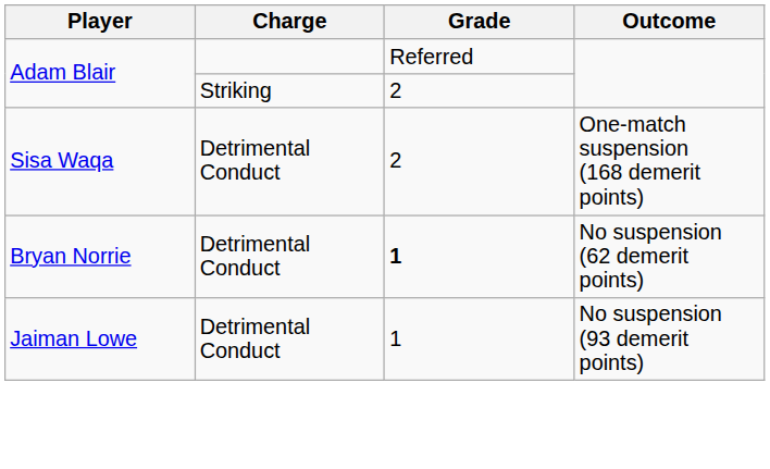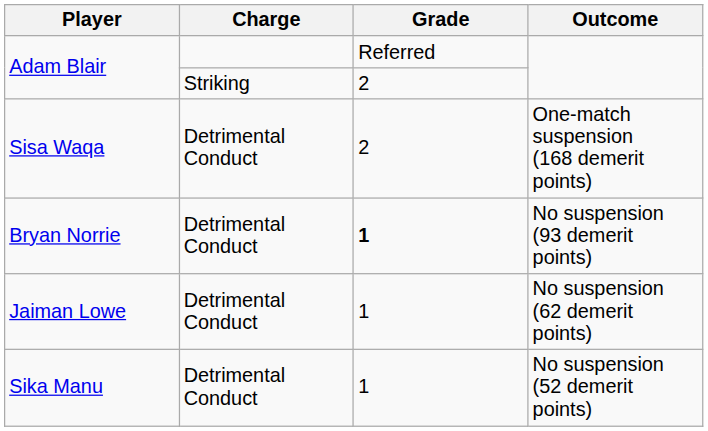Bryan Norrie | Outcome: No suspension (62 demerit points) -> No suspension (93 demerit points)
Jaiman Lowe | Outcome: No suspension (93 demerit points) -> No suspension (62 demerit points)
+ row: Sika Manu | Detrimental Conduct | 1 | No suspension (52 demerit points)
